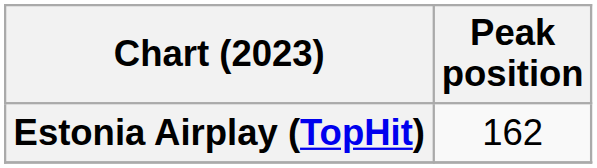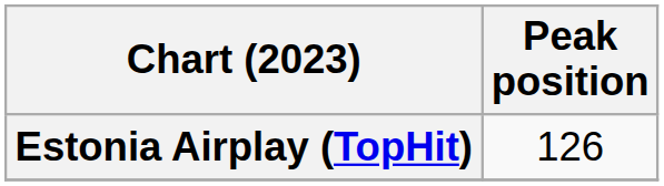Estonia Airplay (TopHit) | Peak position: 162 -> 126
